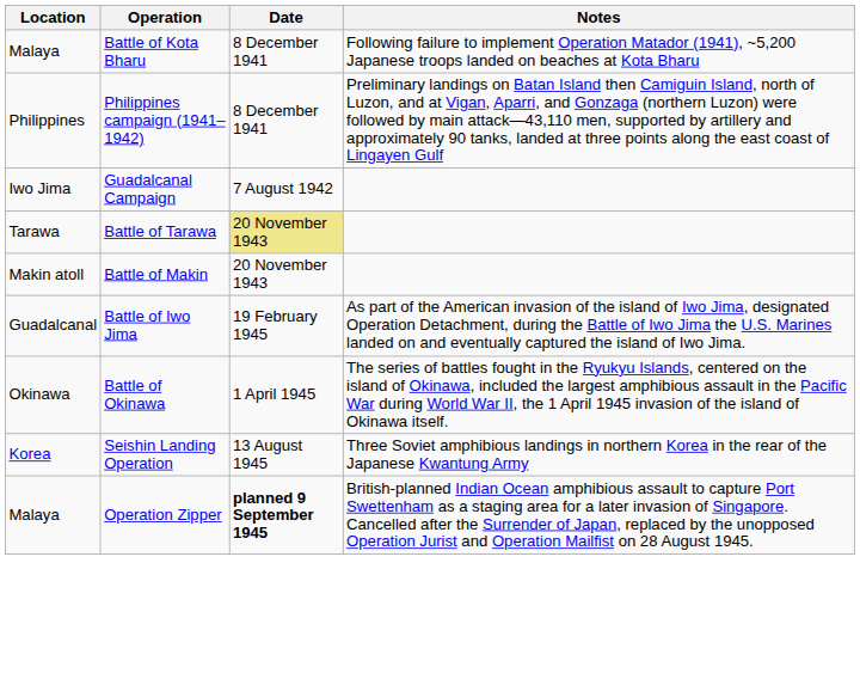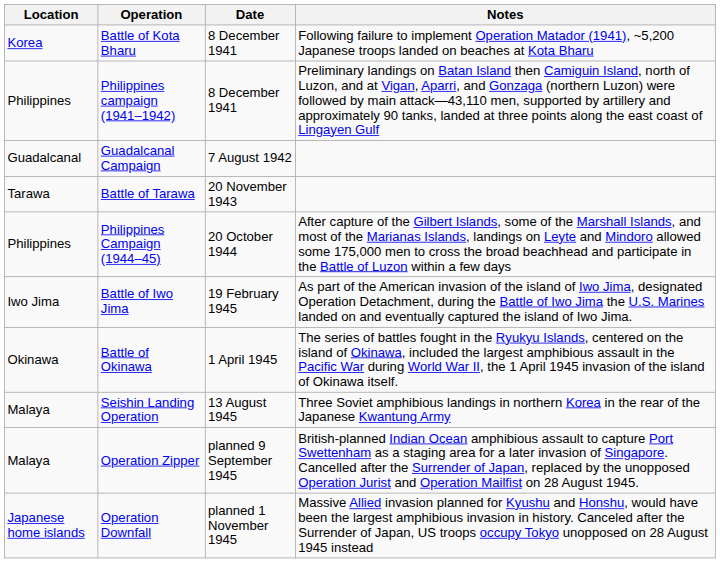Battle of Kota Bharu | Location: Malaya -> Korea
Guadalcanal Campaign | Location: Iwo Jima -> Guadalcanal
Battle of Tarawa | Date: khaki background -> no background
- row: Makin atoll | Battle of Makin | 20 November 1943
+ row: Philippines | Philippines Campaign (1944–45) | 20 October 1944 | After capture of the Gilbert Islands, some of the Marshall Islands, and most of the Marianas Islands, landings on Leyte and Mindoro allowed some 175,000 men to cross the broad beachhead and participate in the Battle of Luzon within a few days
Battle of Iwo Jima | Location: Guadalcanal -> Iwo Jima
Seishin Landing Operation | Location: Korea -> Malaya
Operation Zipper | Date: bold -> normal
+ row: Japanese home islands | Operation Downfall | planned 1 November 1945 | Massive Allied invasion planned for Kyushu and Honshu, would have been the largest amphibious invasion in history. Canceled after the Surrender of Japan, US troops occupy Tokyo unopposed on 28 August 1945 instead
